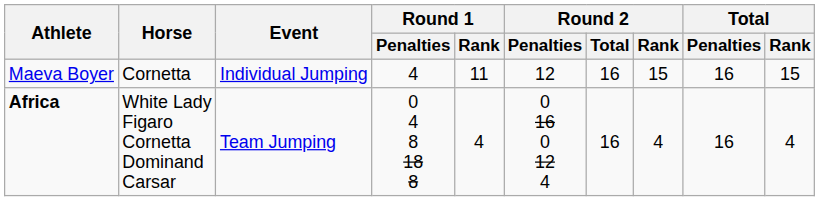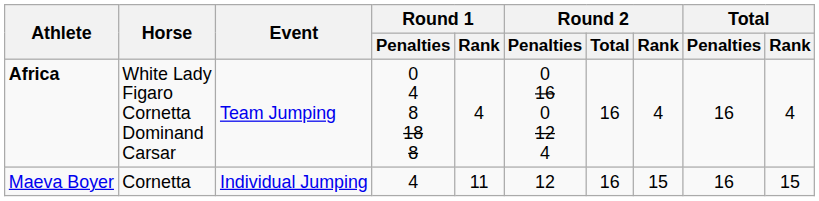rows swapped: Maeva Boyer <-> Africa
